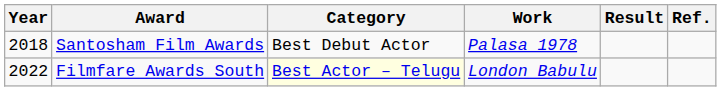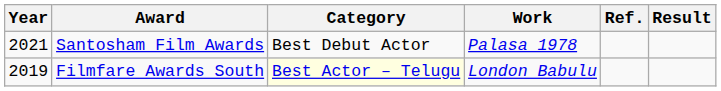columns swapped: Result <-> Ref.
Santosham Film Awards | Year: 2018 -> 2021
Filmfare Awards South | Year: 2022 -> 2019
